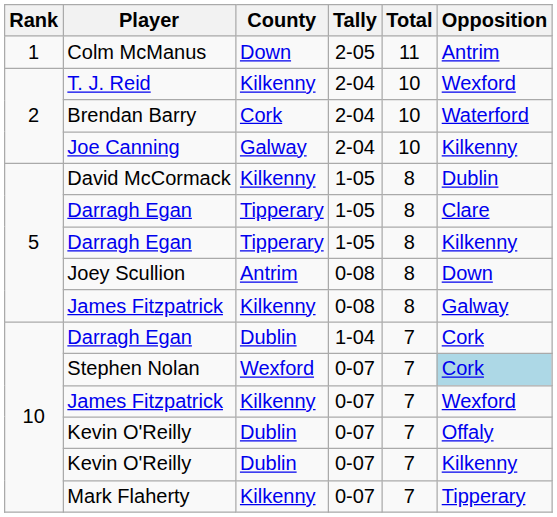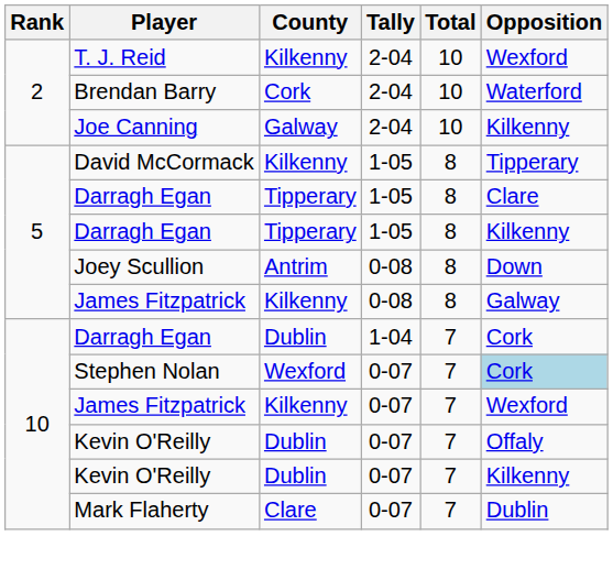- row: 1 | Colm McManus | Down | 2-05 | 11 | Antrim
David McCormack | Opposition: Dublin -> Tipperary
Mark Flaherty | County: Kilkenny -> Clare
Mark Flaherty | Opposition: Tipperary -> Dublin
